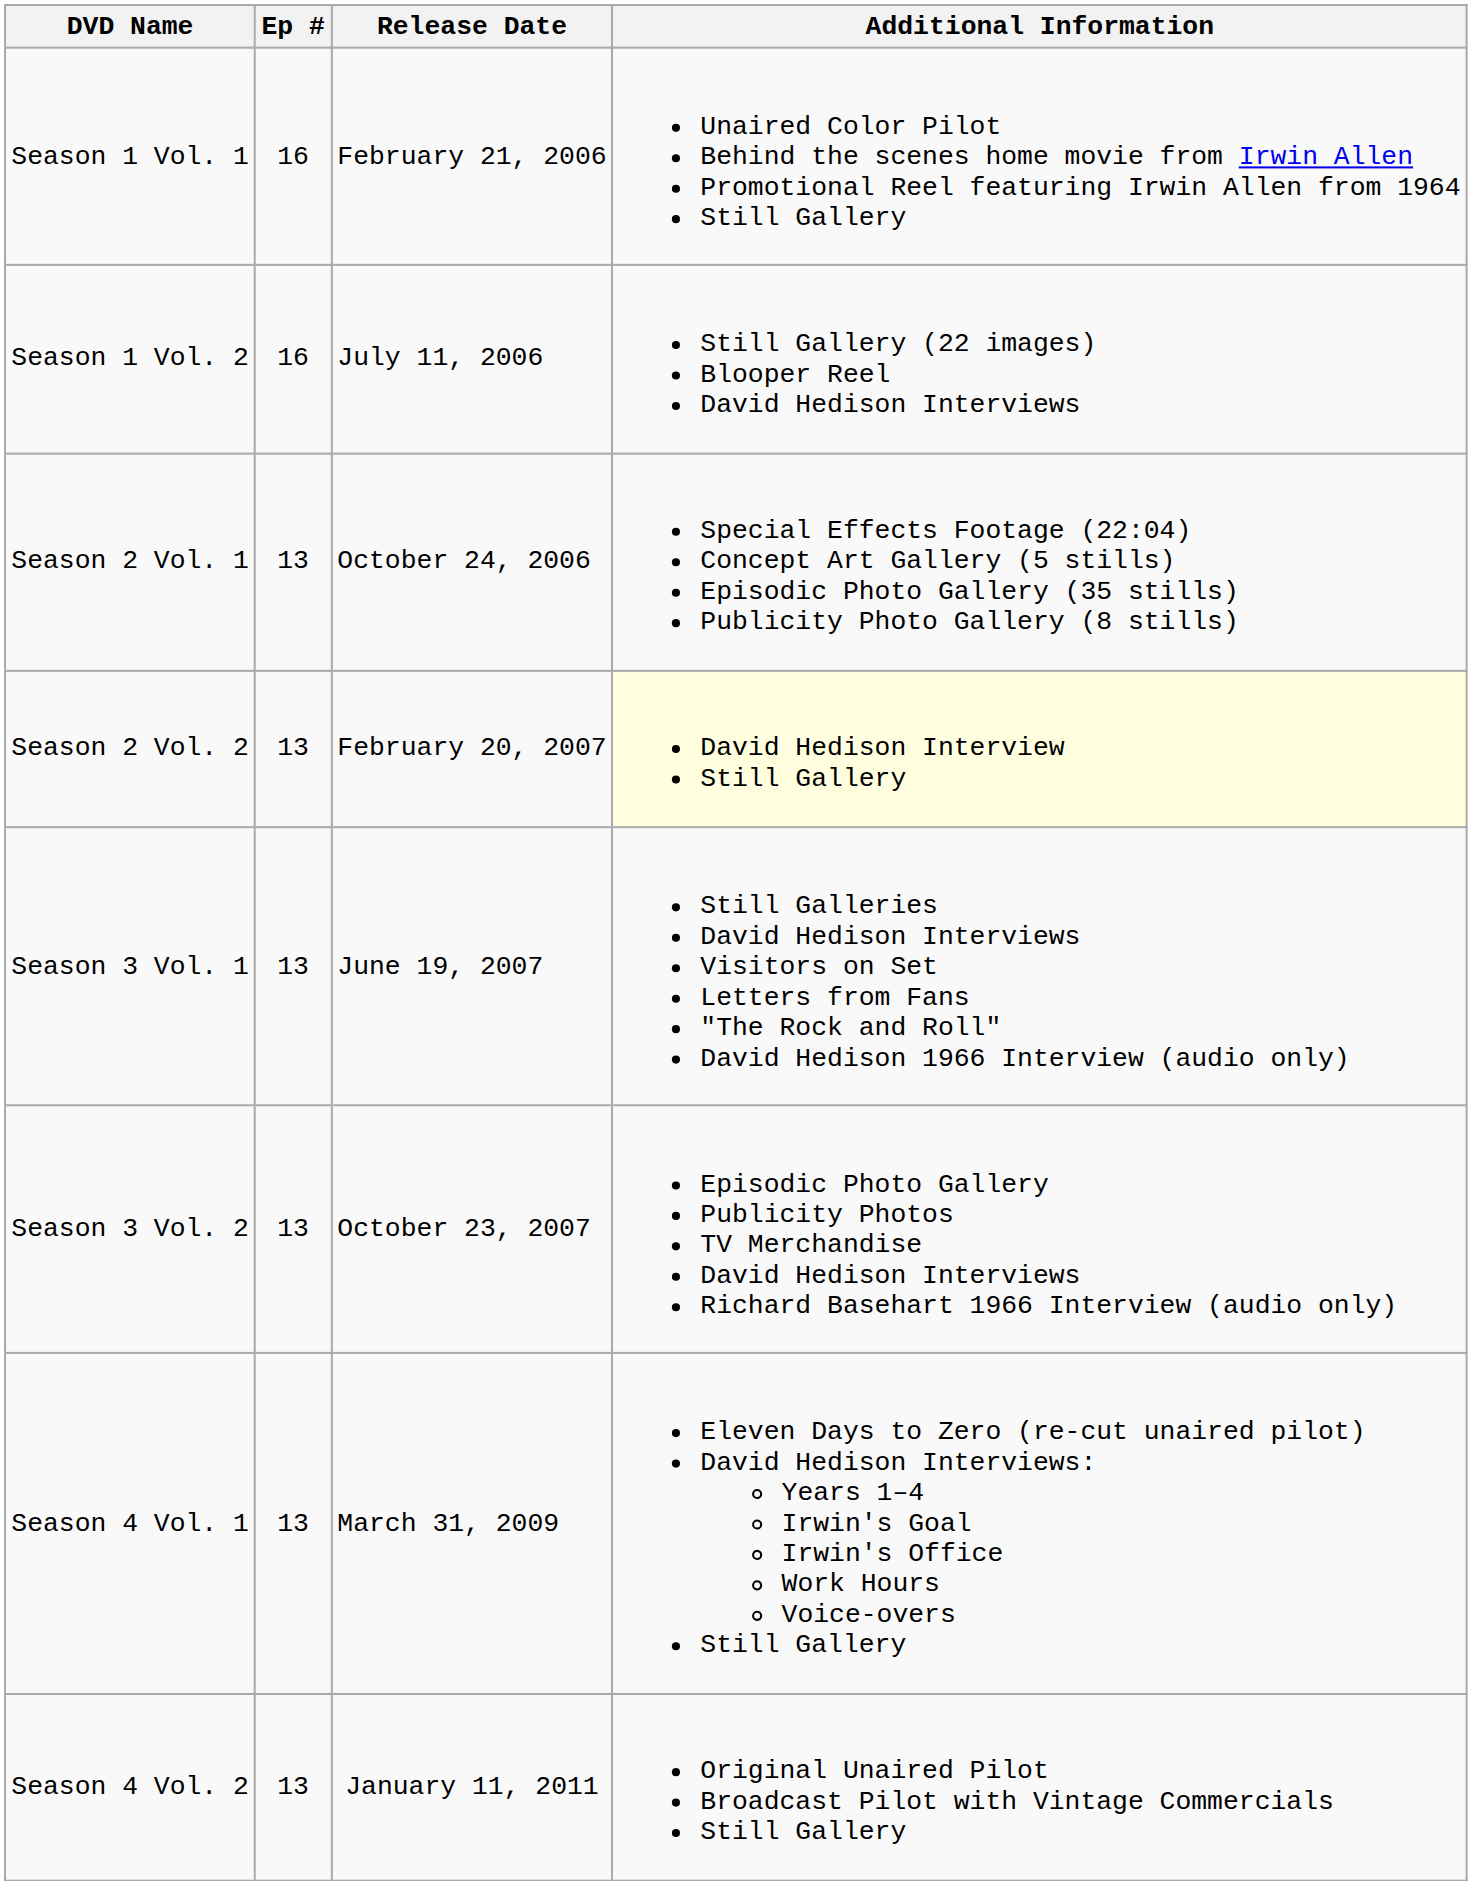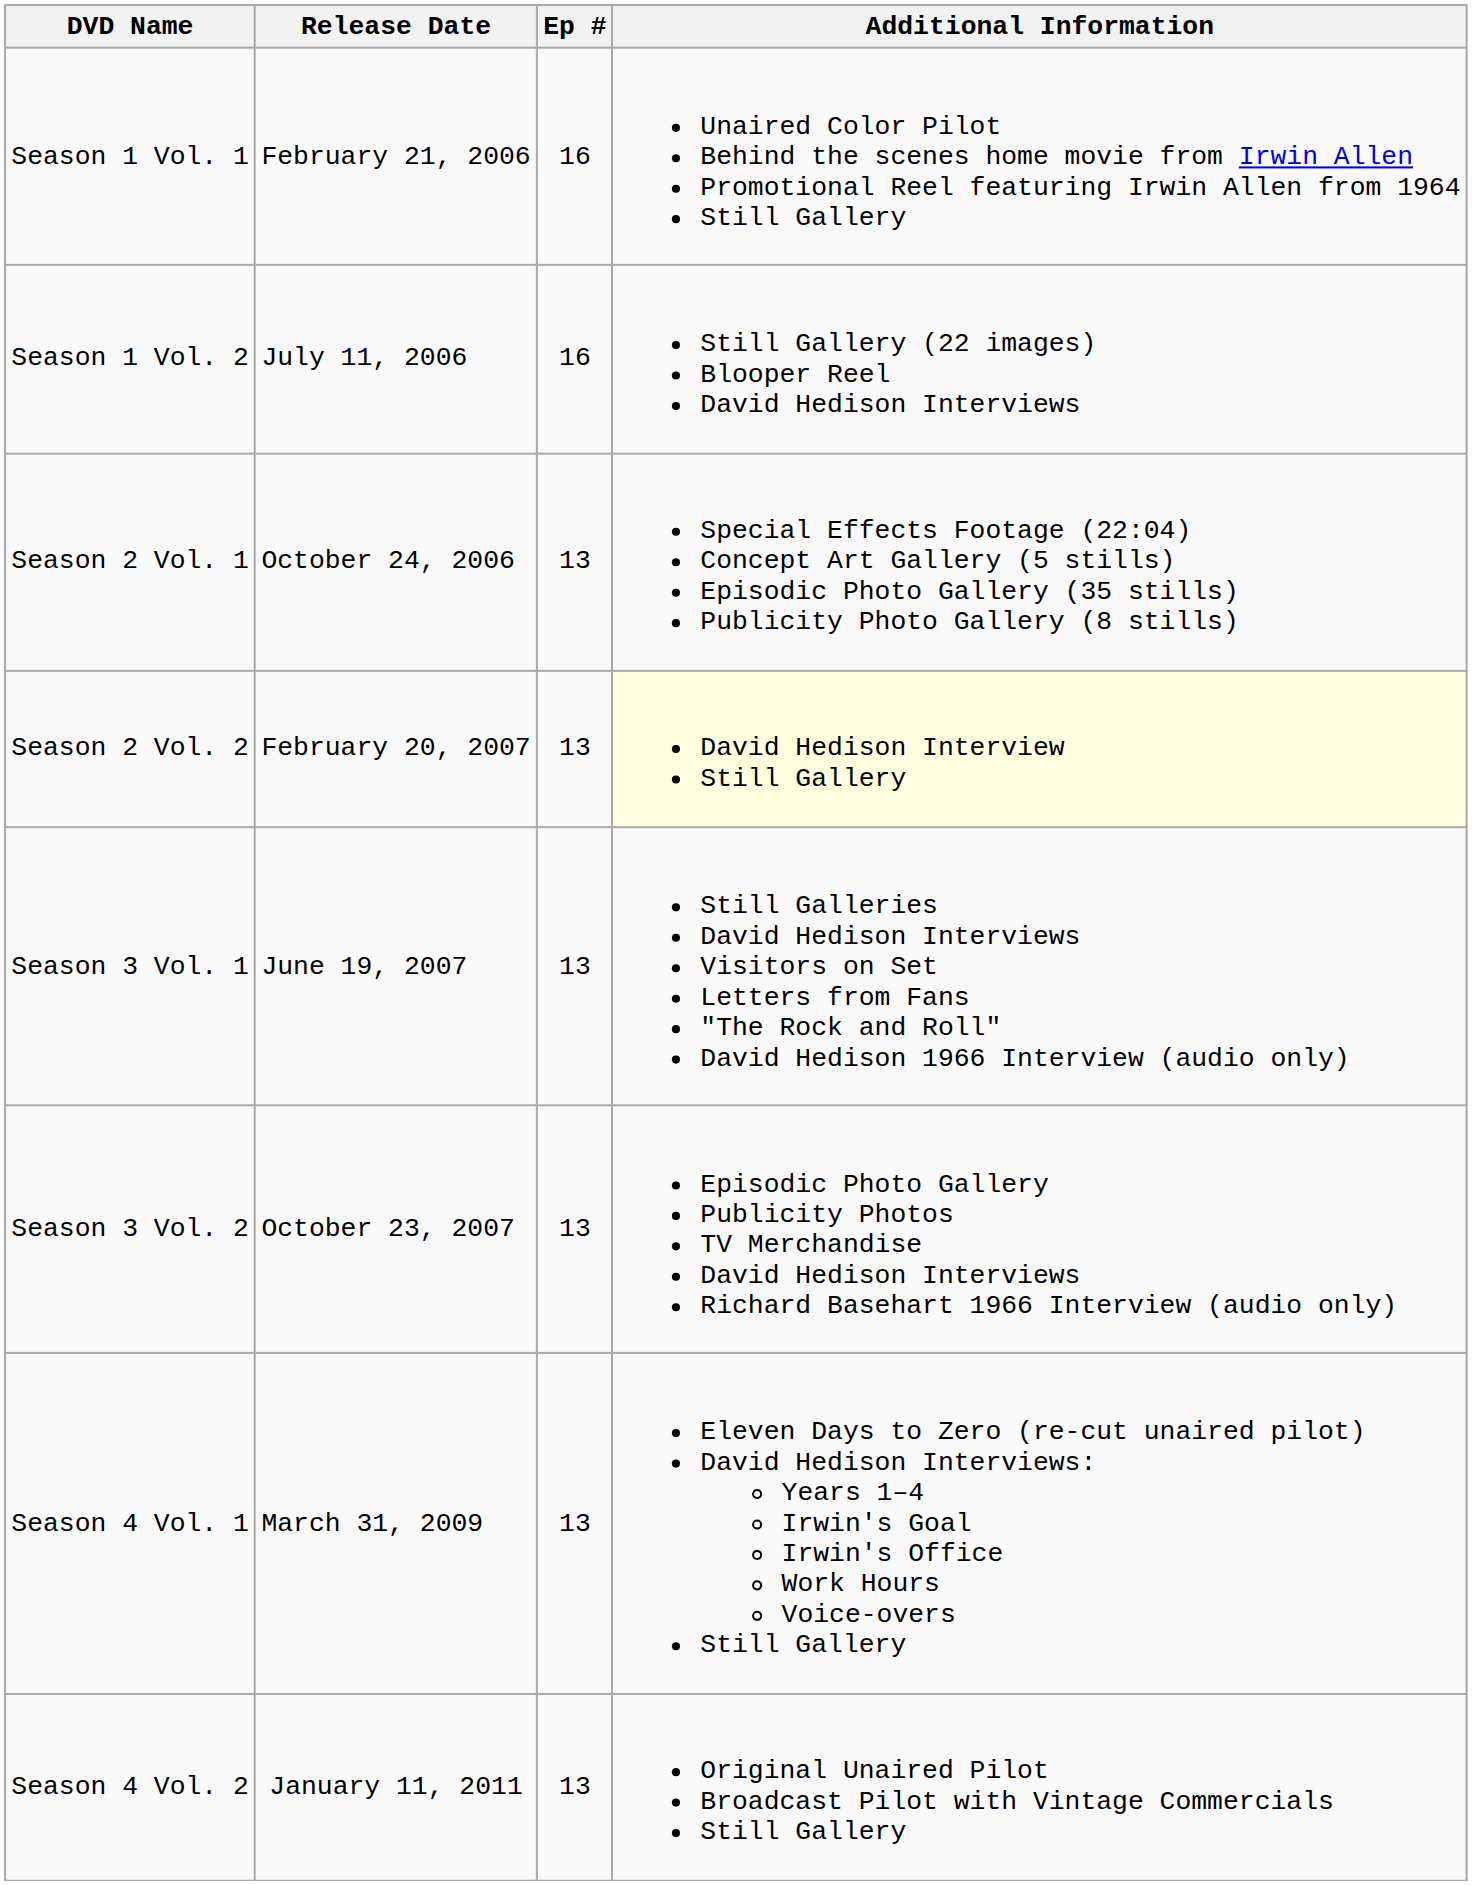columns swapped: Ep # <-> Release Date
